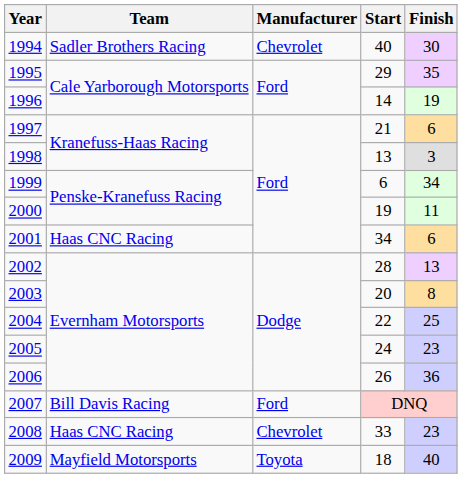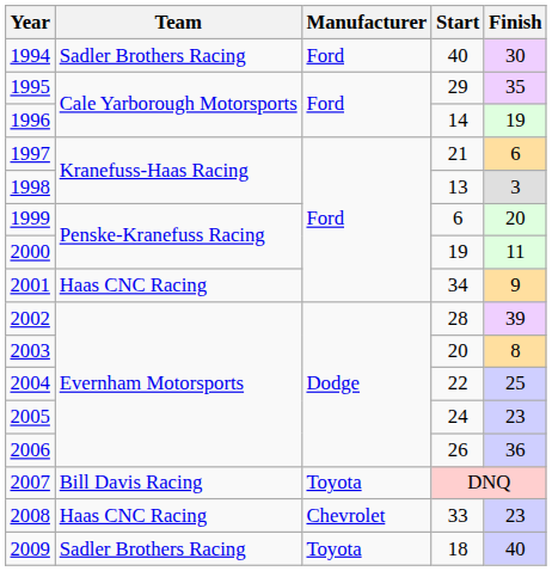1994 | Manufacturer: Chevrolet -> Ford
1999 | Finish: 34 -> 20
2001 | Finish: 6 -> 9
2002 | Finish: 13 -> 39
2007 | Manufacturer: Ford -> Toyota
2009 | Team: Mayfield Motorsports -> Sadler Brothers Racing
